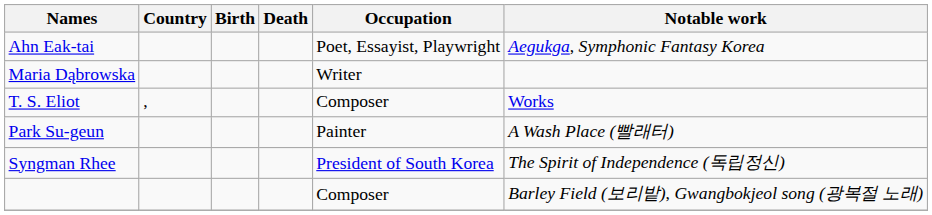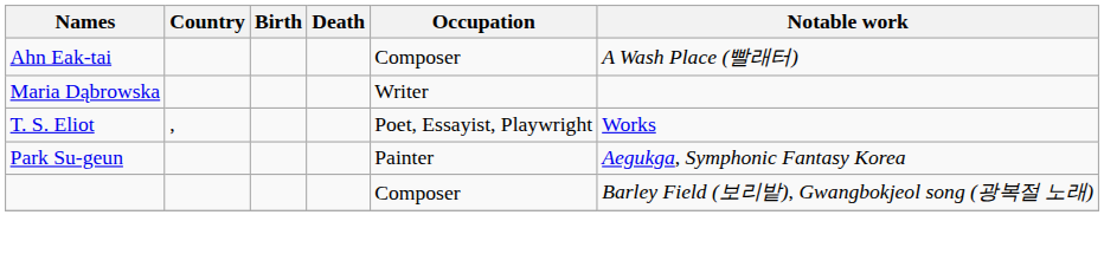Ahn Eak-tai | Occupation: Poet, Essayist, Playwright -> Composer
Ahn Eak-tai | Notable work: Aegukga, Symphonic Fantasy Korea -> A Wash Place (빨래터)
T. S. Eliot | Occupation: Composer -> Poet, Essayist, Playwright
Park Su-geun | Notable work: A Wash Place (빨래터) -> Aegukga, Symphonic Fantasy Korea
- row: Syngman Rhee | President of South Korea | The Spirit of Independence (독립정신)
